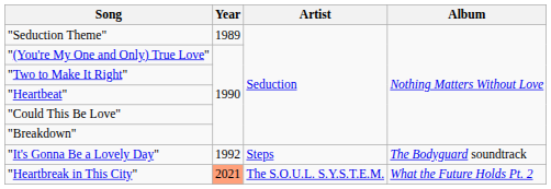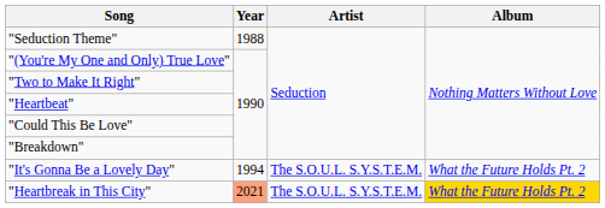"Seduction Theme" | Year: 1989 -> 1988
"It's Gonna Be a Lovely Day" | Year: 1992 -> 1994
"It's Gonna Be a Lovely Day" | Artist: Steps -> The S.O.U.L. S.Y.S.T.E.M.
"It's Gonna Be a Lovely Day" | Album: The Bodyguard soundtrack -> What the Future Holds Pt. 2
"Heartbreak in This City" | Album: no background -> gold background
